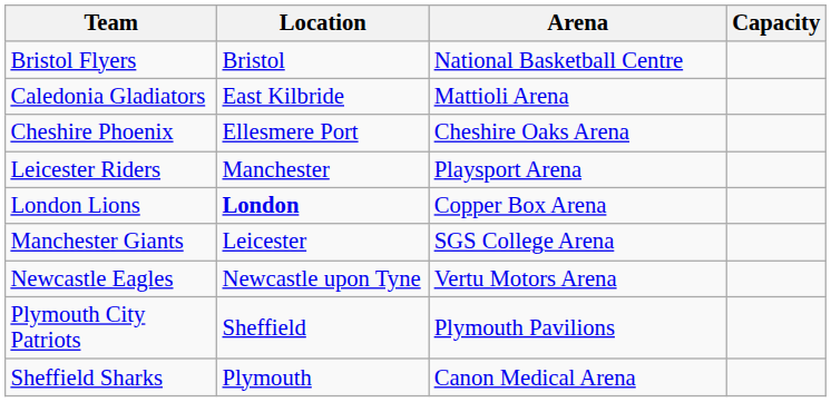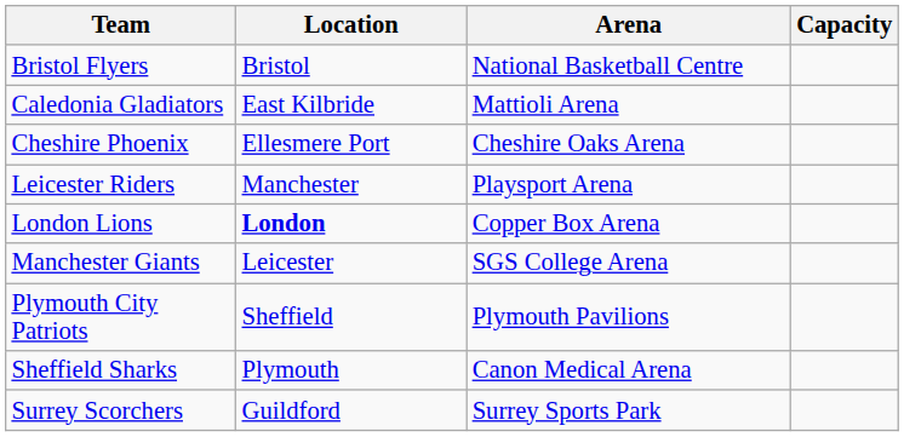- row: Newcastle Eagles | Newcastle upon Tyne | Vertu Motors Arena
+ row: Surrey Scorchers | Guildford | Surrey Sports Park
